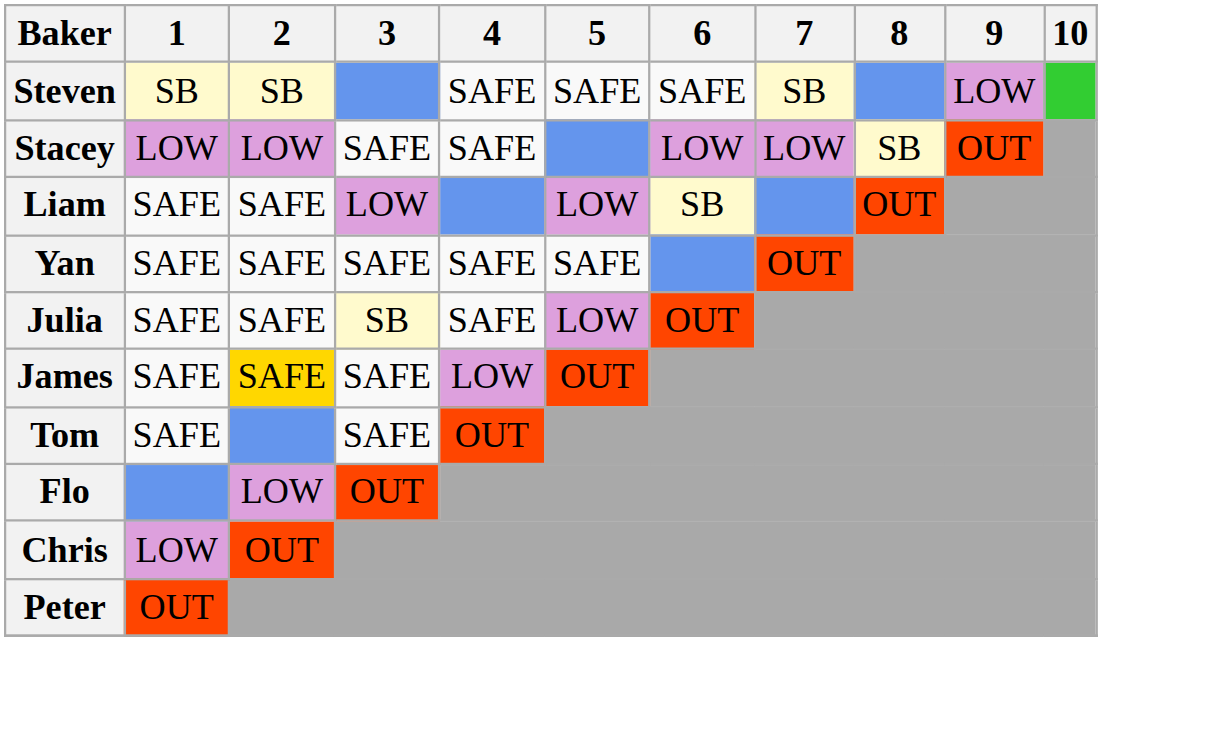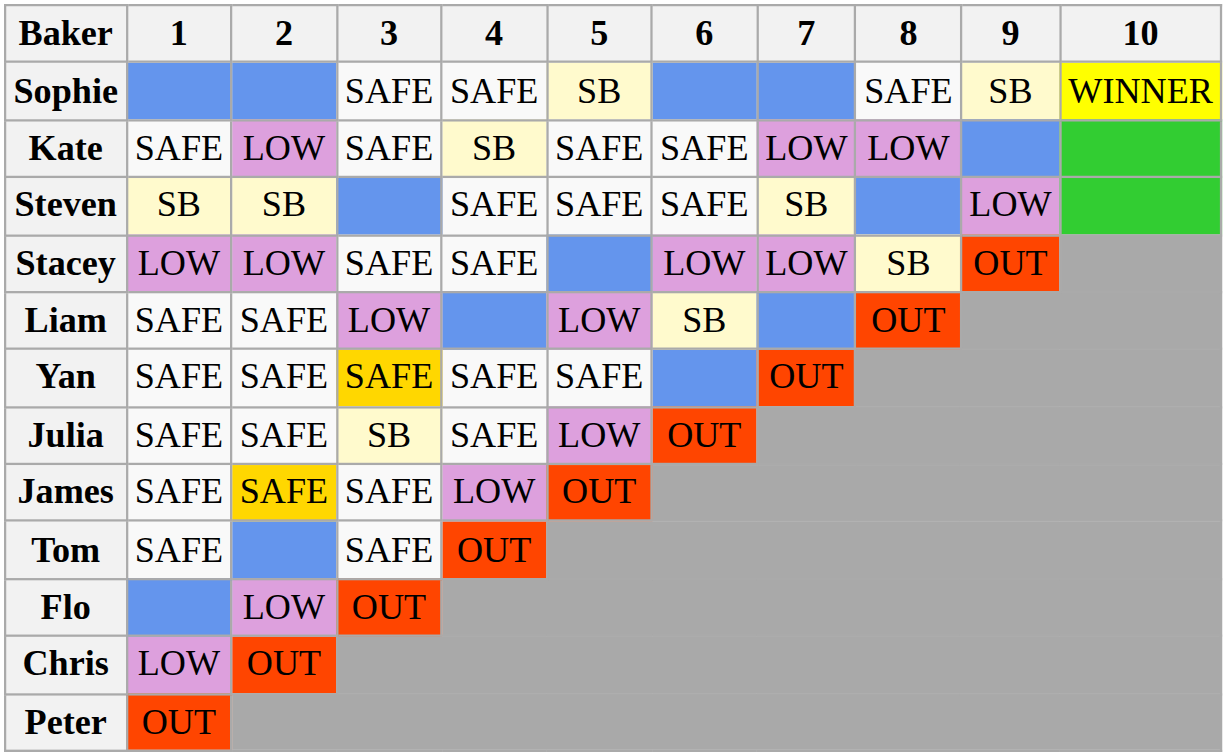+ row: Sophie | SAFE | SAFE | SB | SAFE | SB | WINNER
+ row: Kate | SAFE | LOW | SAFE | SB | SAFE | SAFE | LOW | LOW
Yan | 3: no background -> gold background
